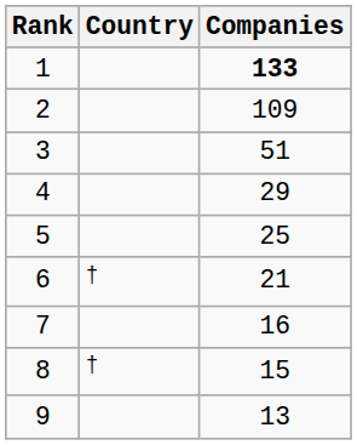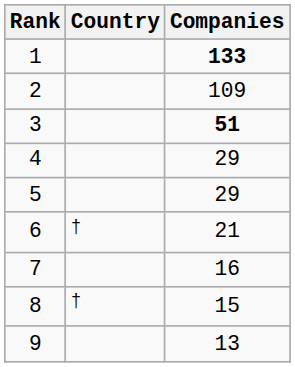3 | Companies: normal -> bold
5 | Companies: 25 -> 29
